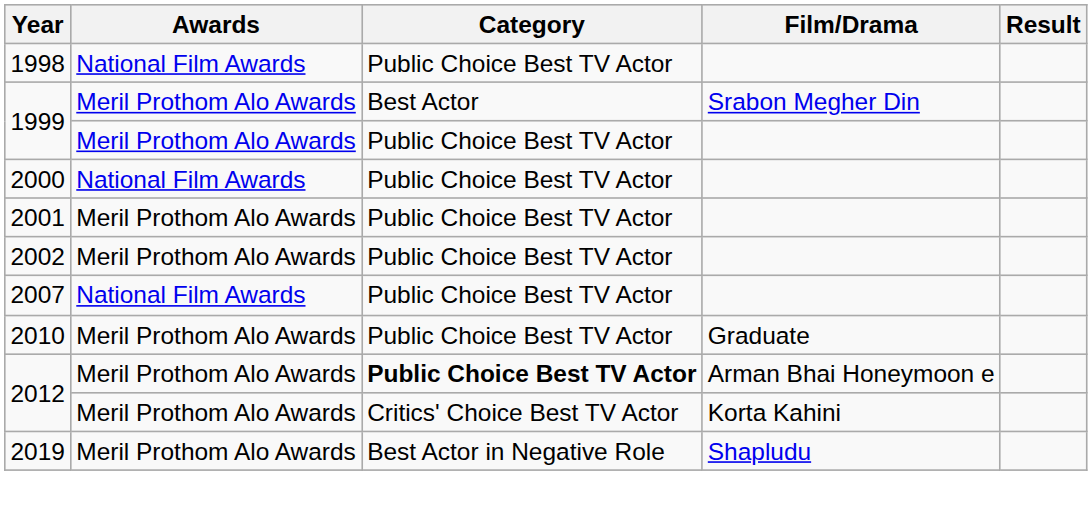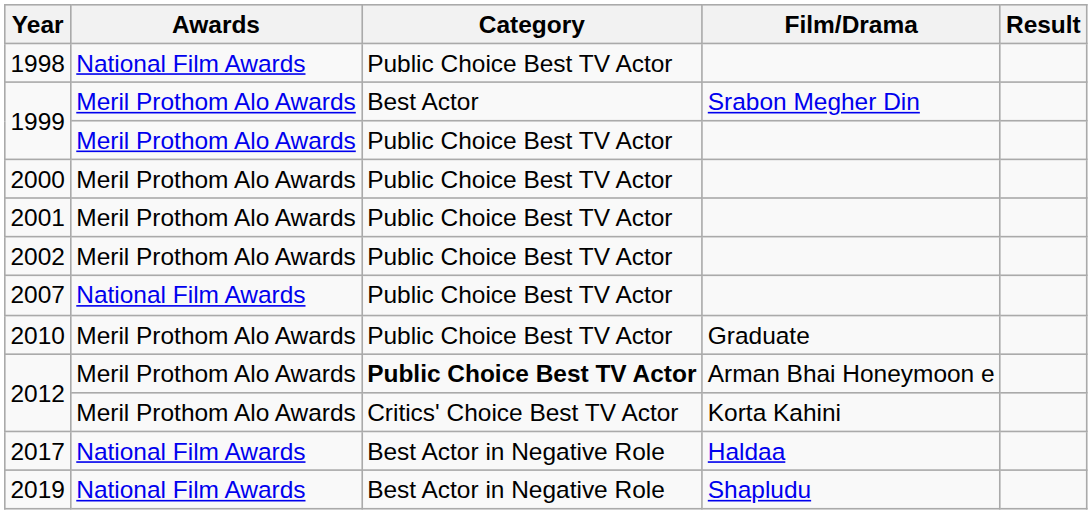2000 | Awards: National Film Awards -> Meril Prothom Alo Awards
+ row: 2017 | National Film Awards | Best Actor in Negative Role | Haldaa
2019 | Awards: Meril Prothom Alo Awards -> National Film Awards
